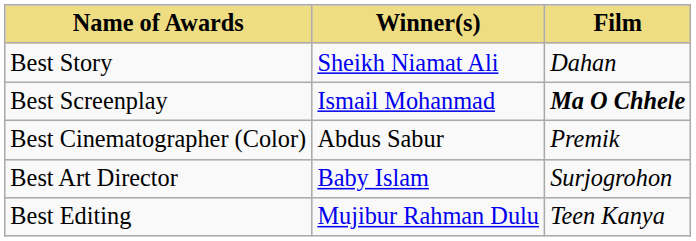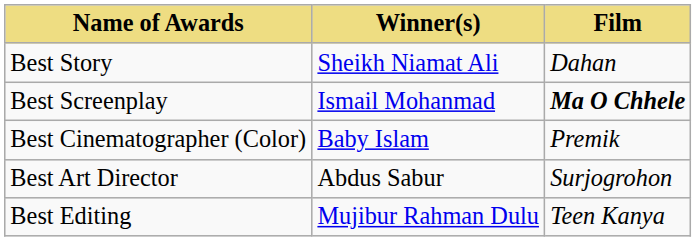Best Cinematographer (Color) | Winner(s): Abdus Sabur -> Baby Islam
Best Art Director | Winner(s): Baby Islam -> Abdus Sabur
